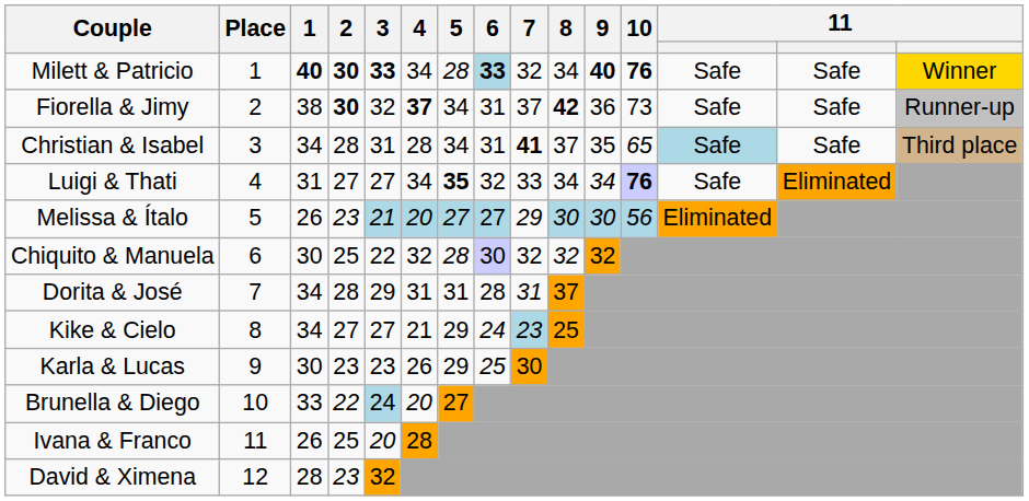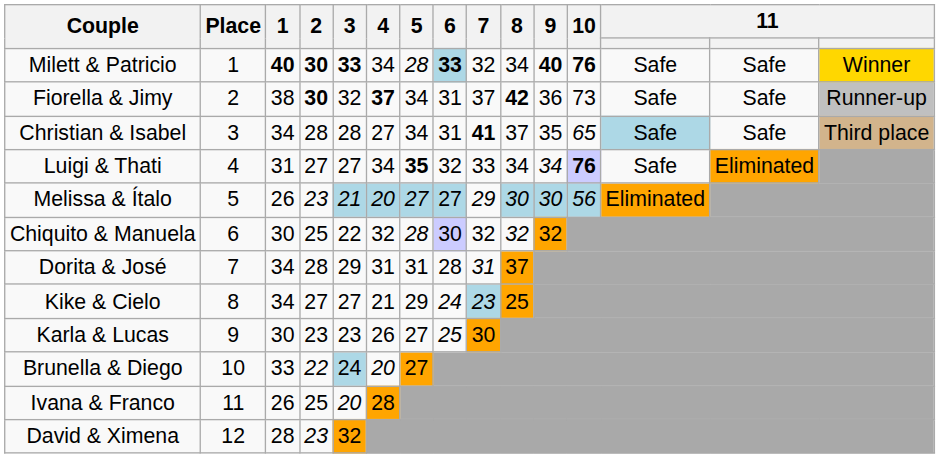Christian & Isabel | 3: 31 -> 28
Christian & Isabel | 4: 28 -> 27
Karla & Lucas | 5: 29 -> 27
